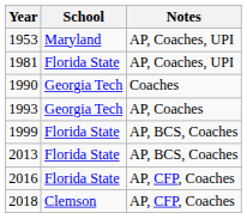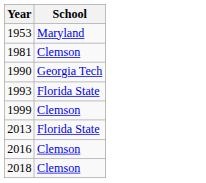- column: Notes | AP, Coaches, UPI | AP, Coaches, UPI | Coaches | AP, Coaches | AP, BCS, Coaches | AP, BCS, Coaches | AP, CFP, Coaches | AP, CFP, Coaches
1981 | School: Florida State -> Clemson
1993 | School: Georgia Tech -> Florida State
1999 | School: Florida State -> Clemson
2016 | School: Florida State -> Clemson
